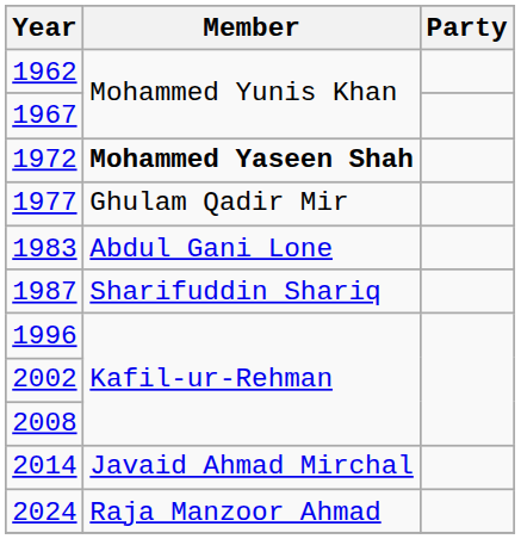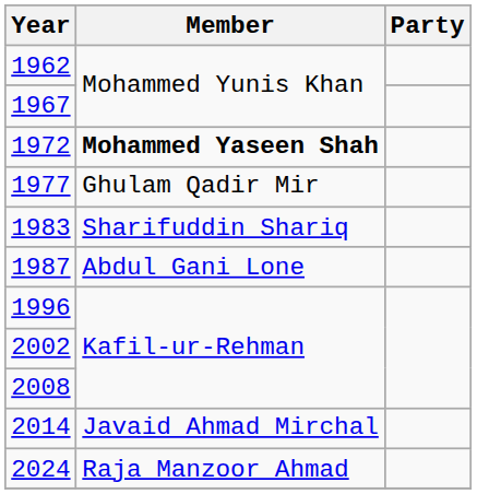1983 | Member: Abdul Gani Lone -> Sharifuddin Shariq
1987 | Member: Sharifuddin Shariq -> Abdul Gani Lone
